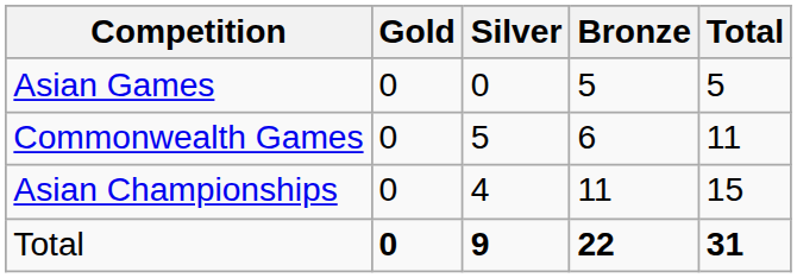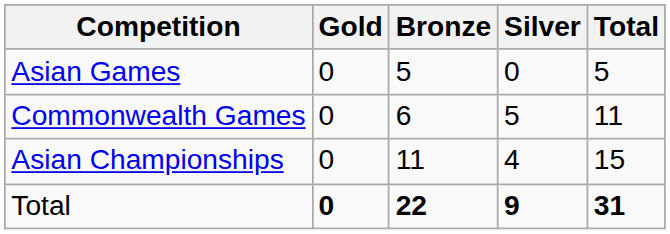columns swapped: Silver <-> Bronze
